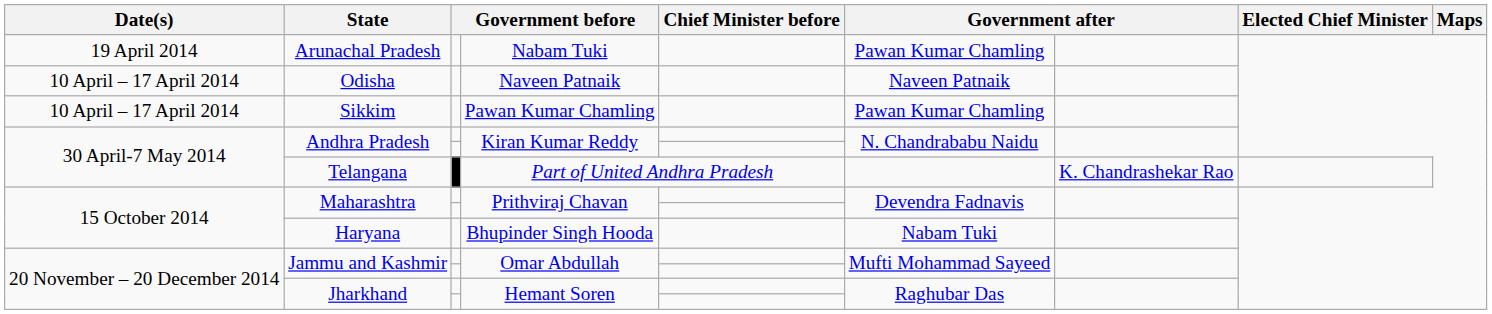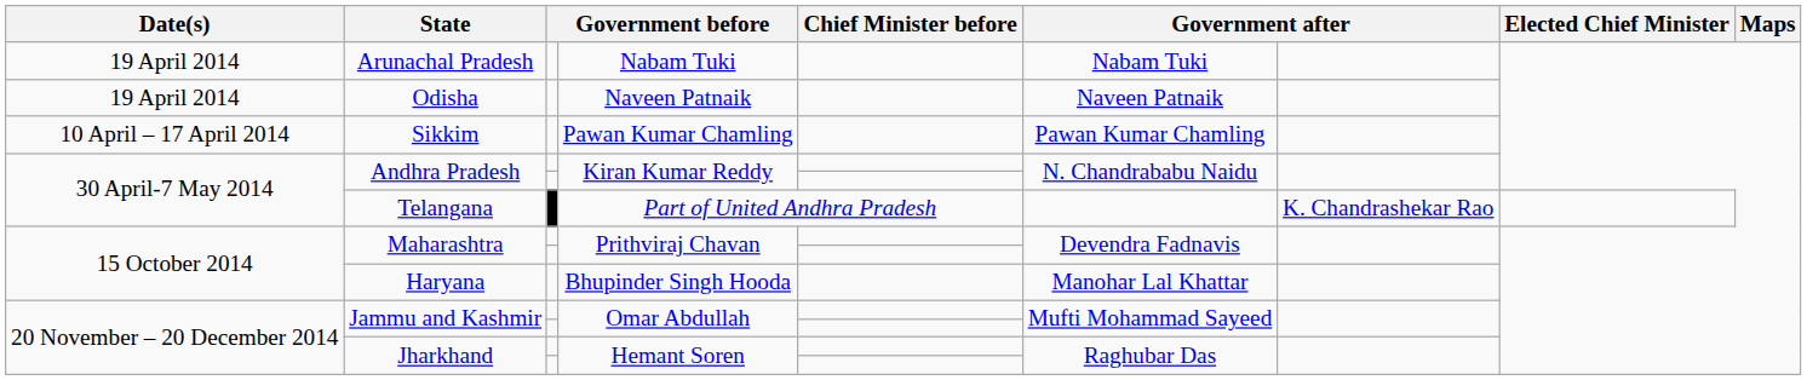Arunachal Pradesh | column 6: Pawan Kumar Chamling -> Nabam Tuki
Odisha | Date(s): 10 April – 17 April 2014 -> 19 April 2014
Haryana | column 6: Nabam Tuki -> Manohar Lal Khattar
